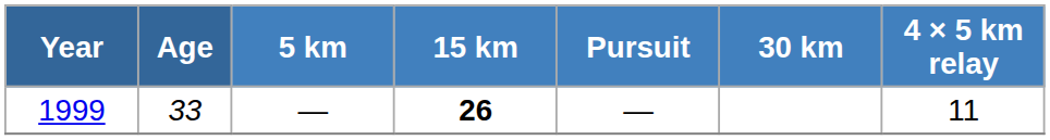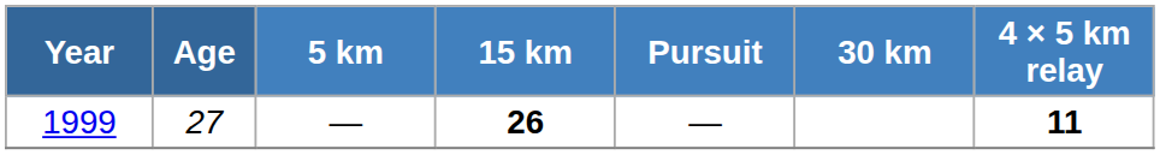1999 | Age: 33 -> 27
1999 | 4 × 5 km relay: normal -> bold
